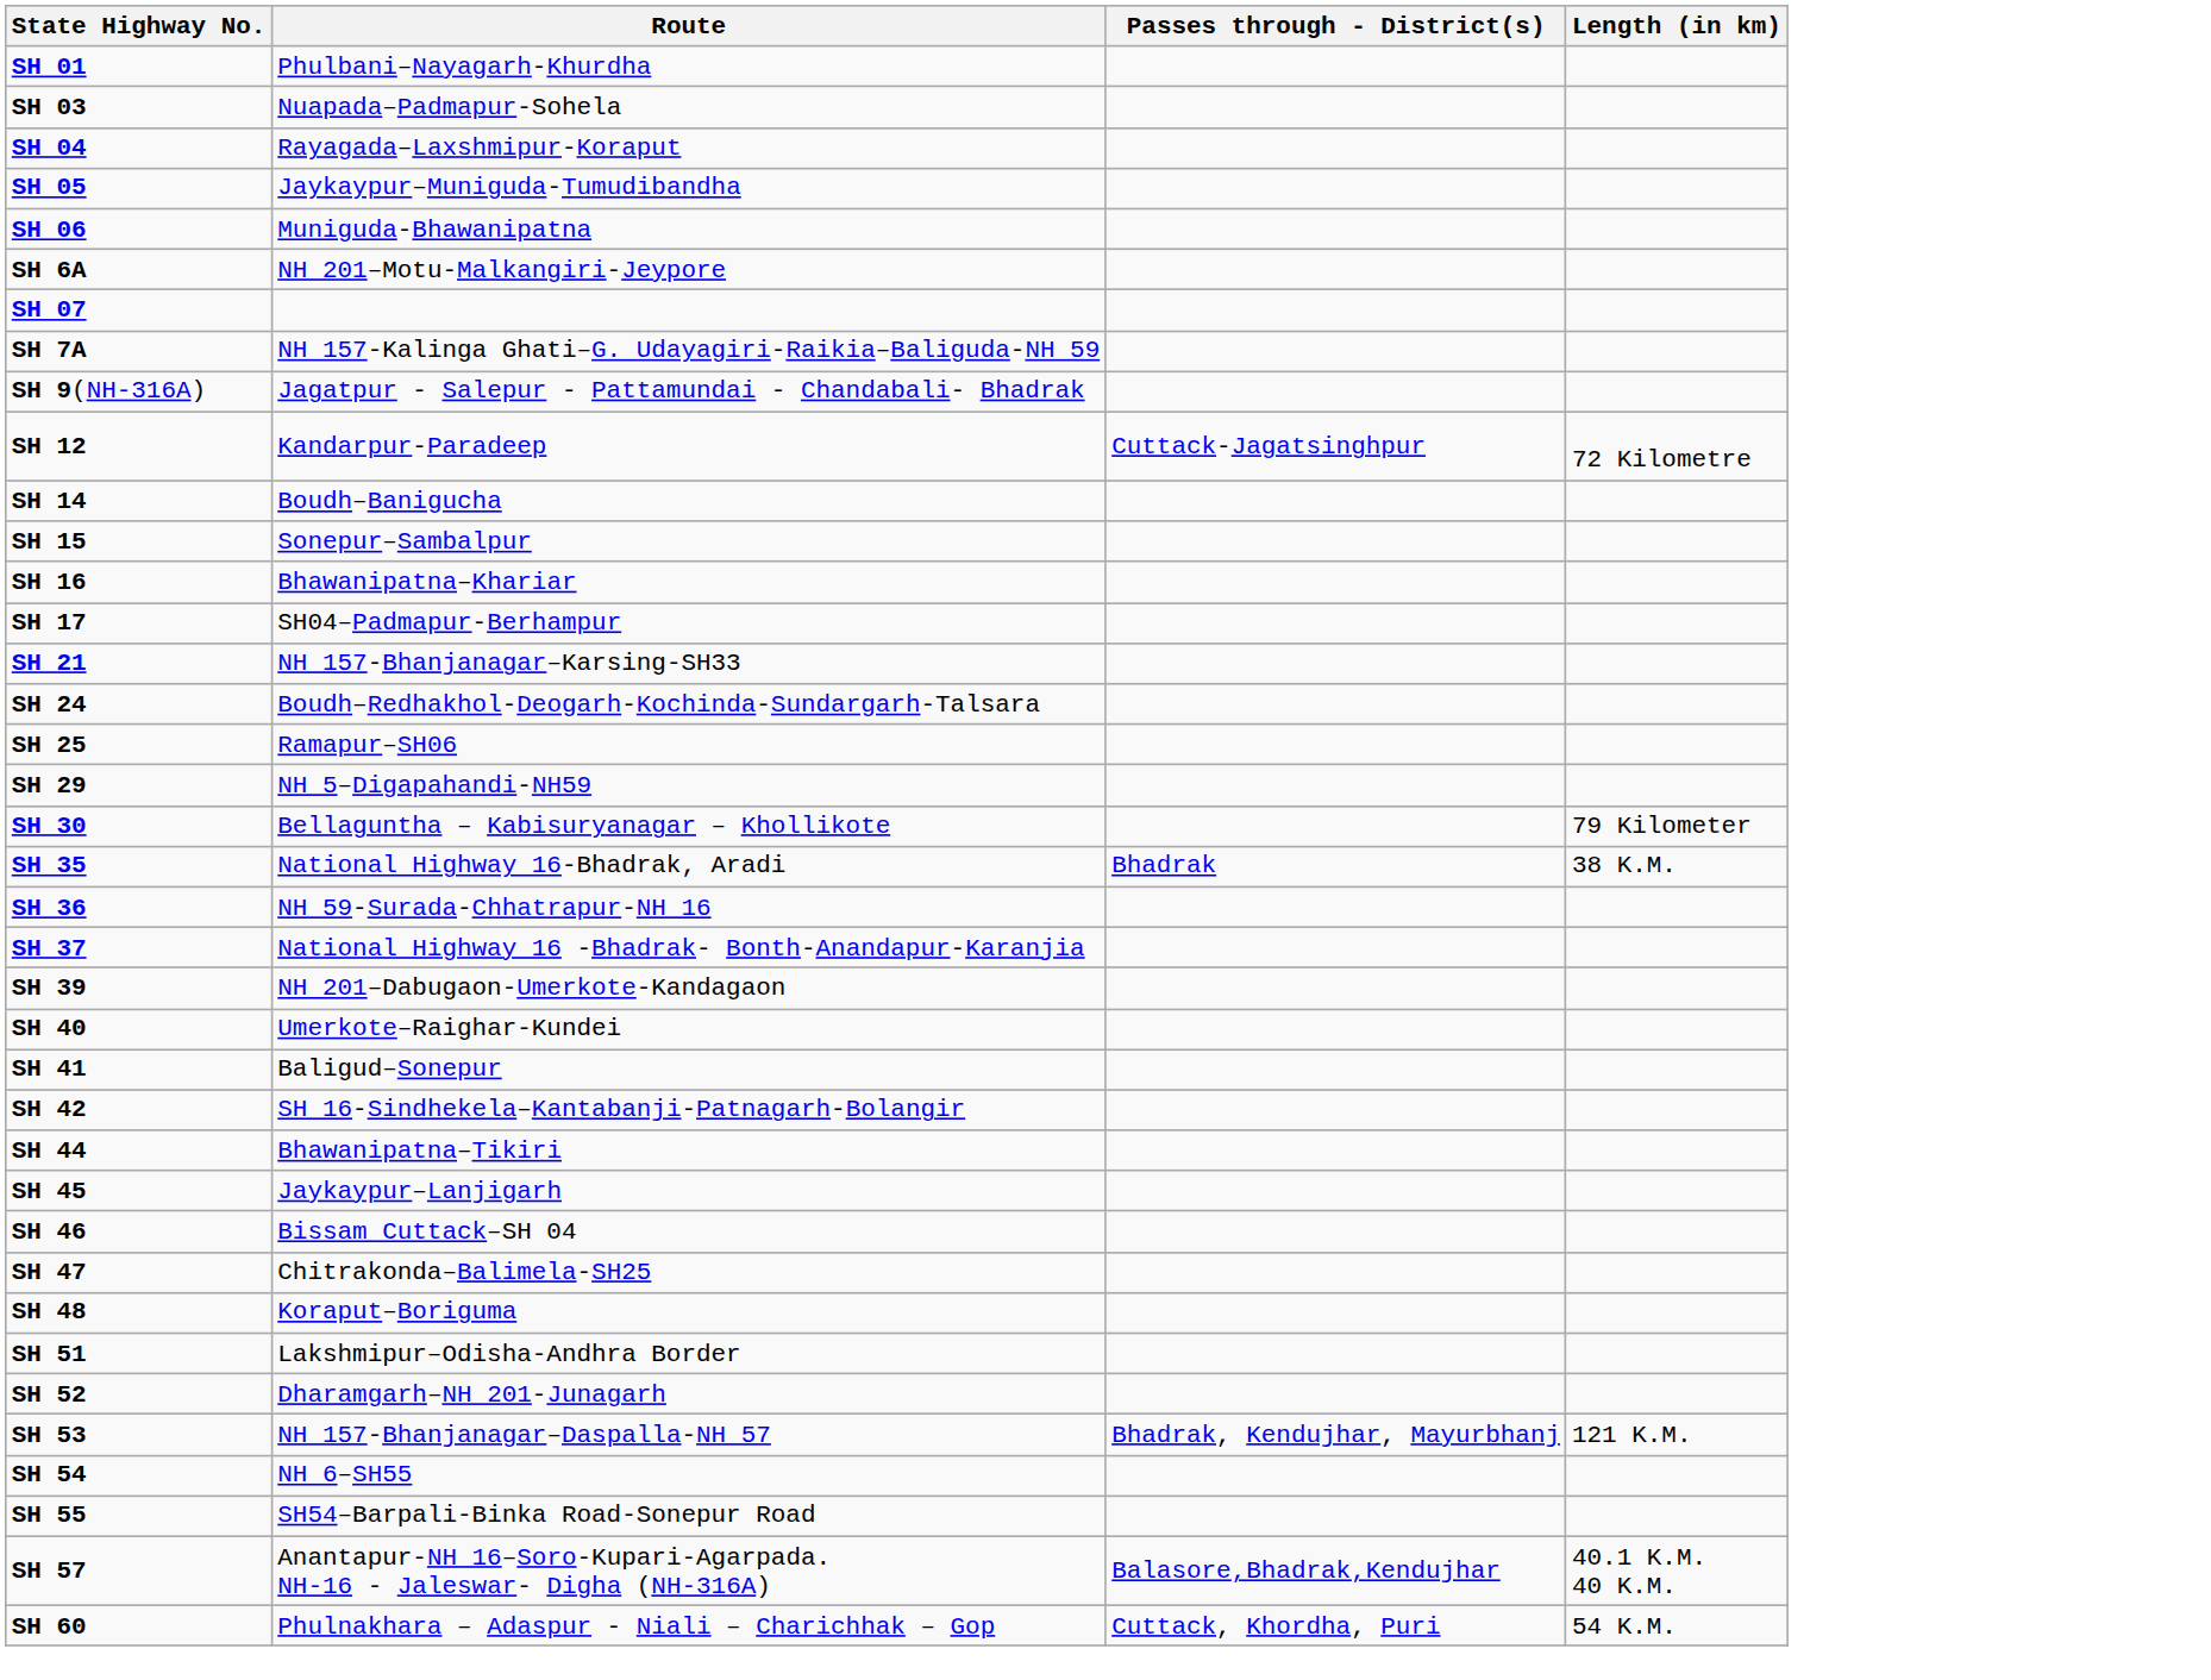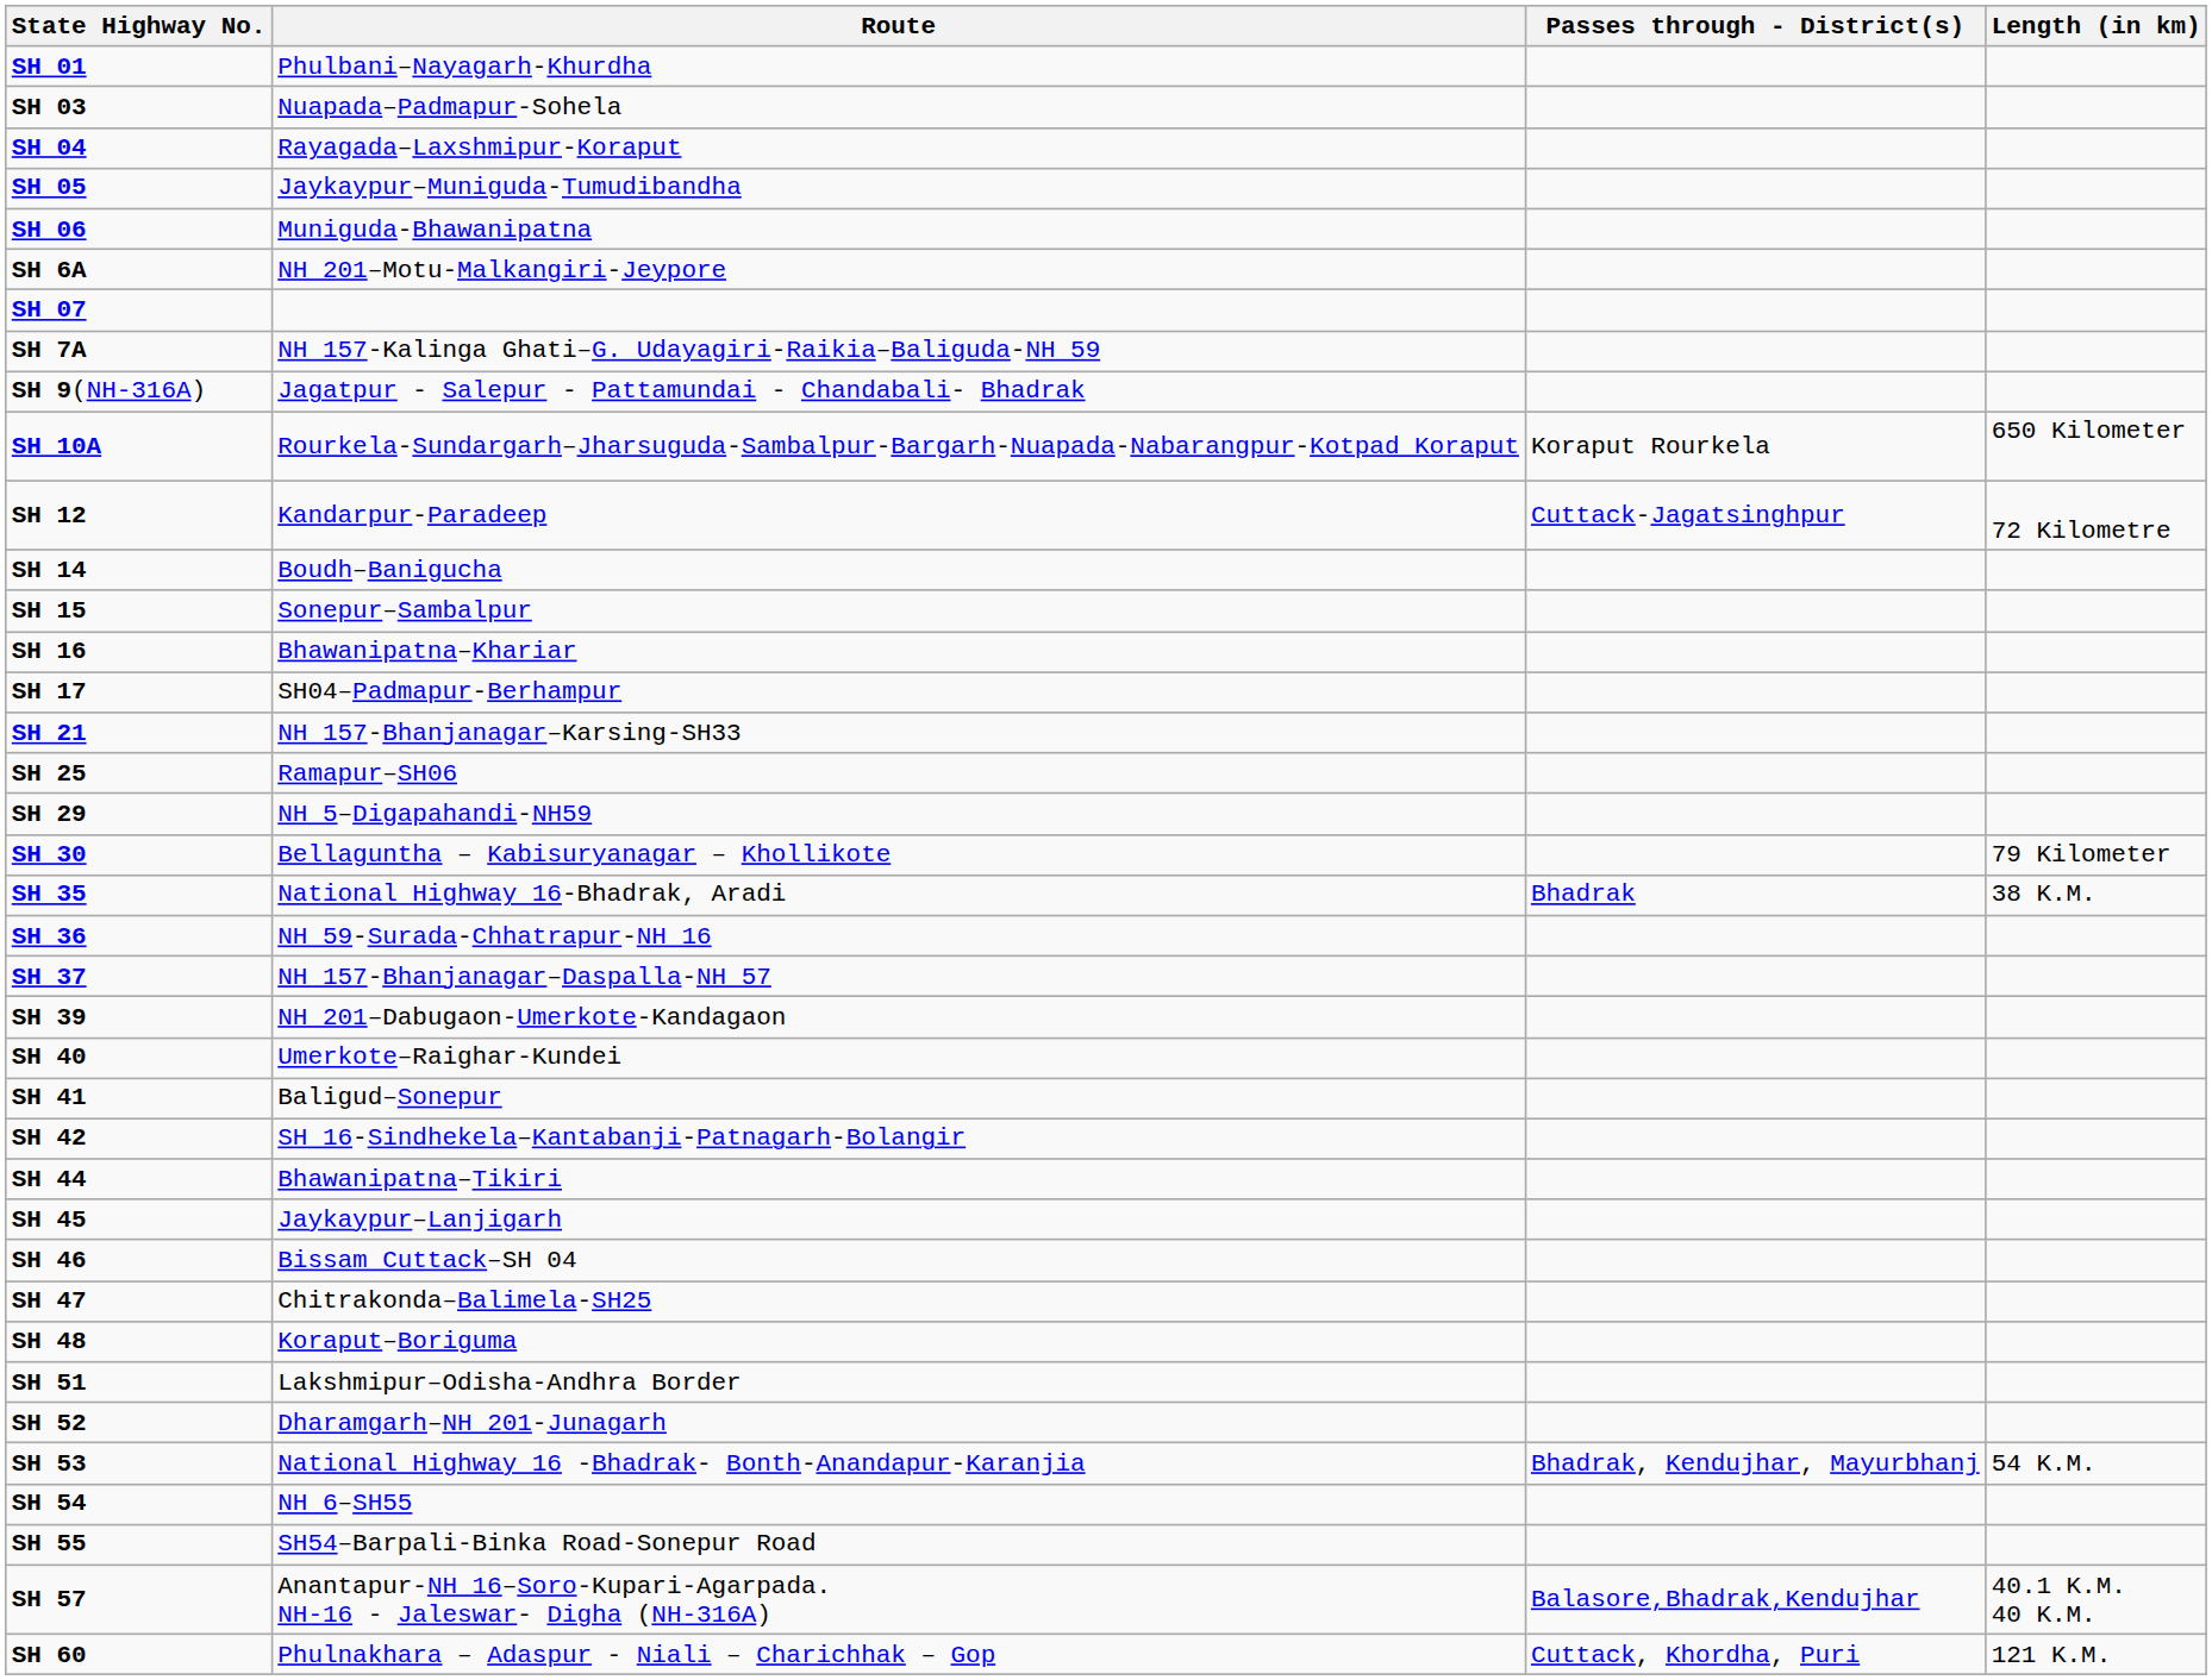+ row: SH 10A | Rourkela-Sundargarh–Jharsuguda-Sambalpur-Bargarh-Nuapada-Nabarangpur-Kotpad Koraput | Koraput Rourkela | 650 Kilometer
- row: SH 24 | Boudh–Redhakhol-Deogarh-Kochinda-Sundargarh-Talsara
SH 37 | Route: National Highway 16 -Bhadrak- Bonth-Anandapur-Karanjia -> NH 157-Bhanjanagar–Daspalla-NH 57
SH 53 | Route: NH 157-Bhanjanagar–Daspalla-NH 57 -> National Highway 16 -Bhadrak- Bonth-Anandapur-Karanjia
SH 53 | Length (in km): 121 K.M. -> 54 K.M.
SH 60 | Length (in km): 54 K.M. -> 121 K.M.
